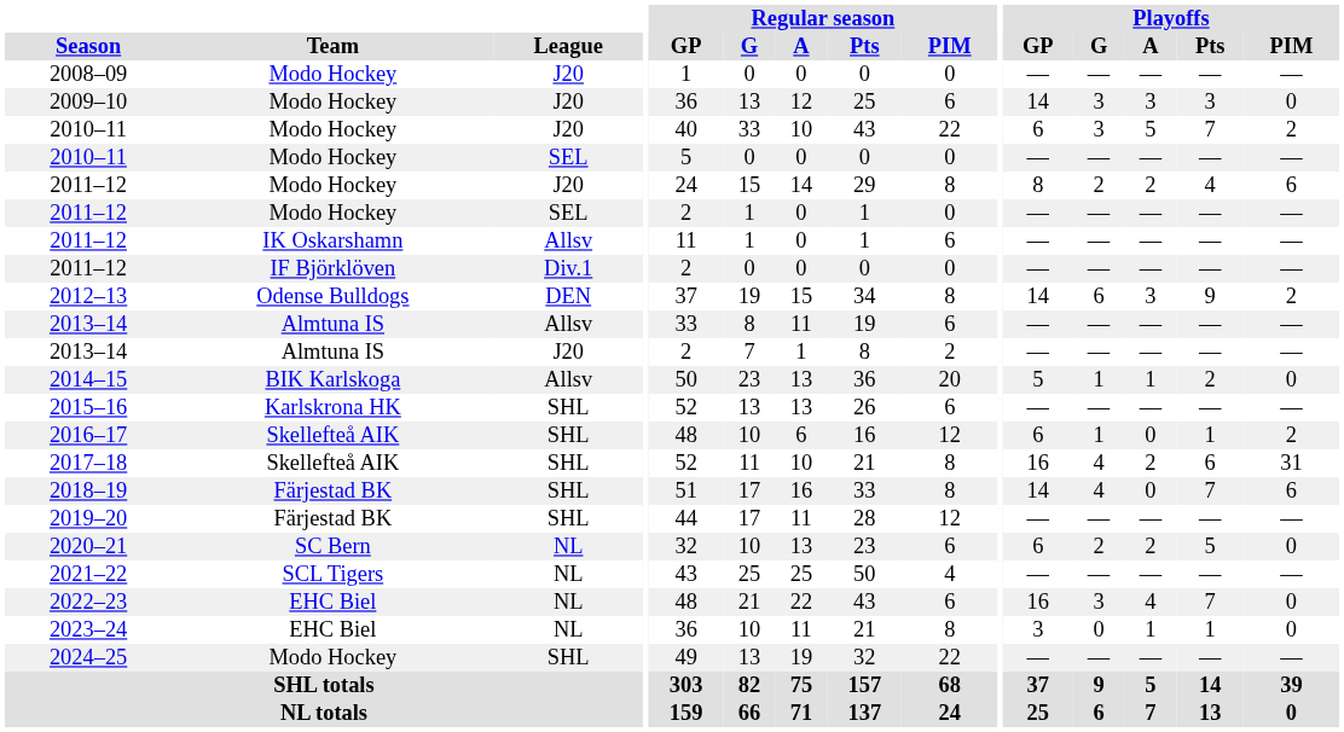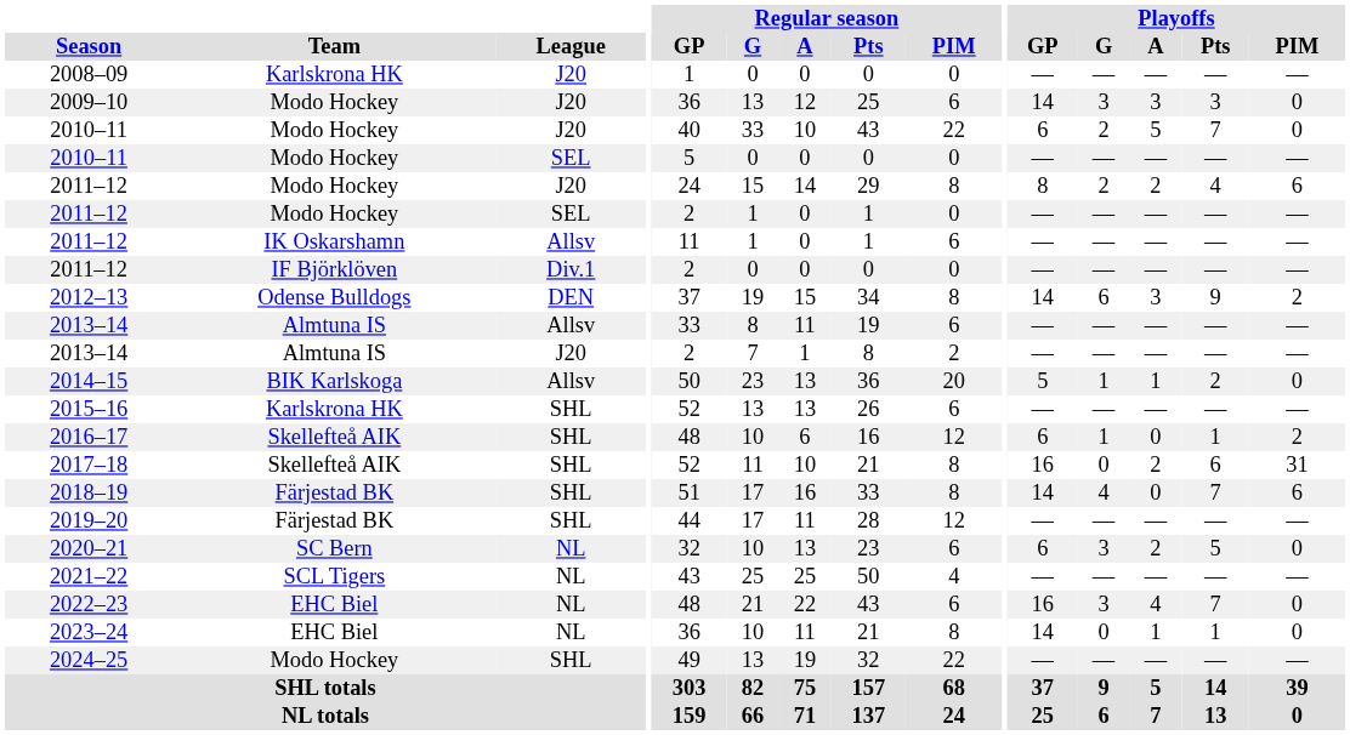2008–09 | Team: Modo Hockey -> Karlskrona HK
2010–11 / J20 | Playoffs / G: 3 -> 2
2010–11 / J20 | Playoffs / PIM: 2 -> 0
2017–18 | Playoffs / G: 4 -> 0
2020–21 | Playoffs / G: 2 -> 3
2023–24 | Playoffs / GP: 3 -> 14
